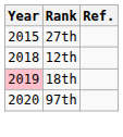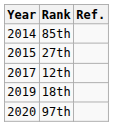+ row: 2014 | 85th
12th | Year: 2018 -> 2017
18th | Year: pink background -> no background
